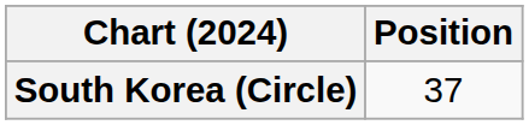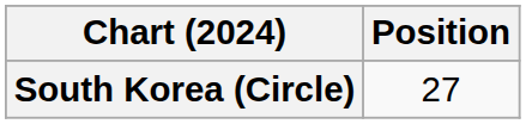South Korea (Circle) | Position: 37 -> 27
